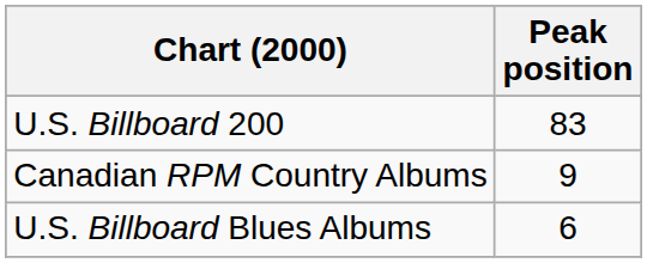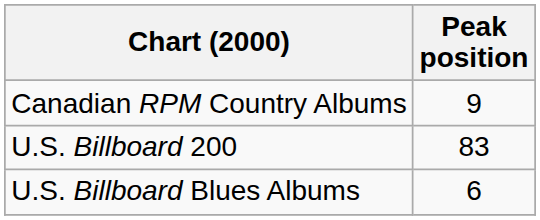rows swapped: Canadian RPM Country Albums <-> U.S. Billboard 200
